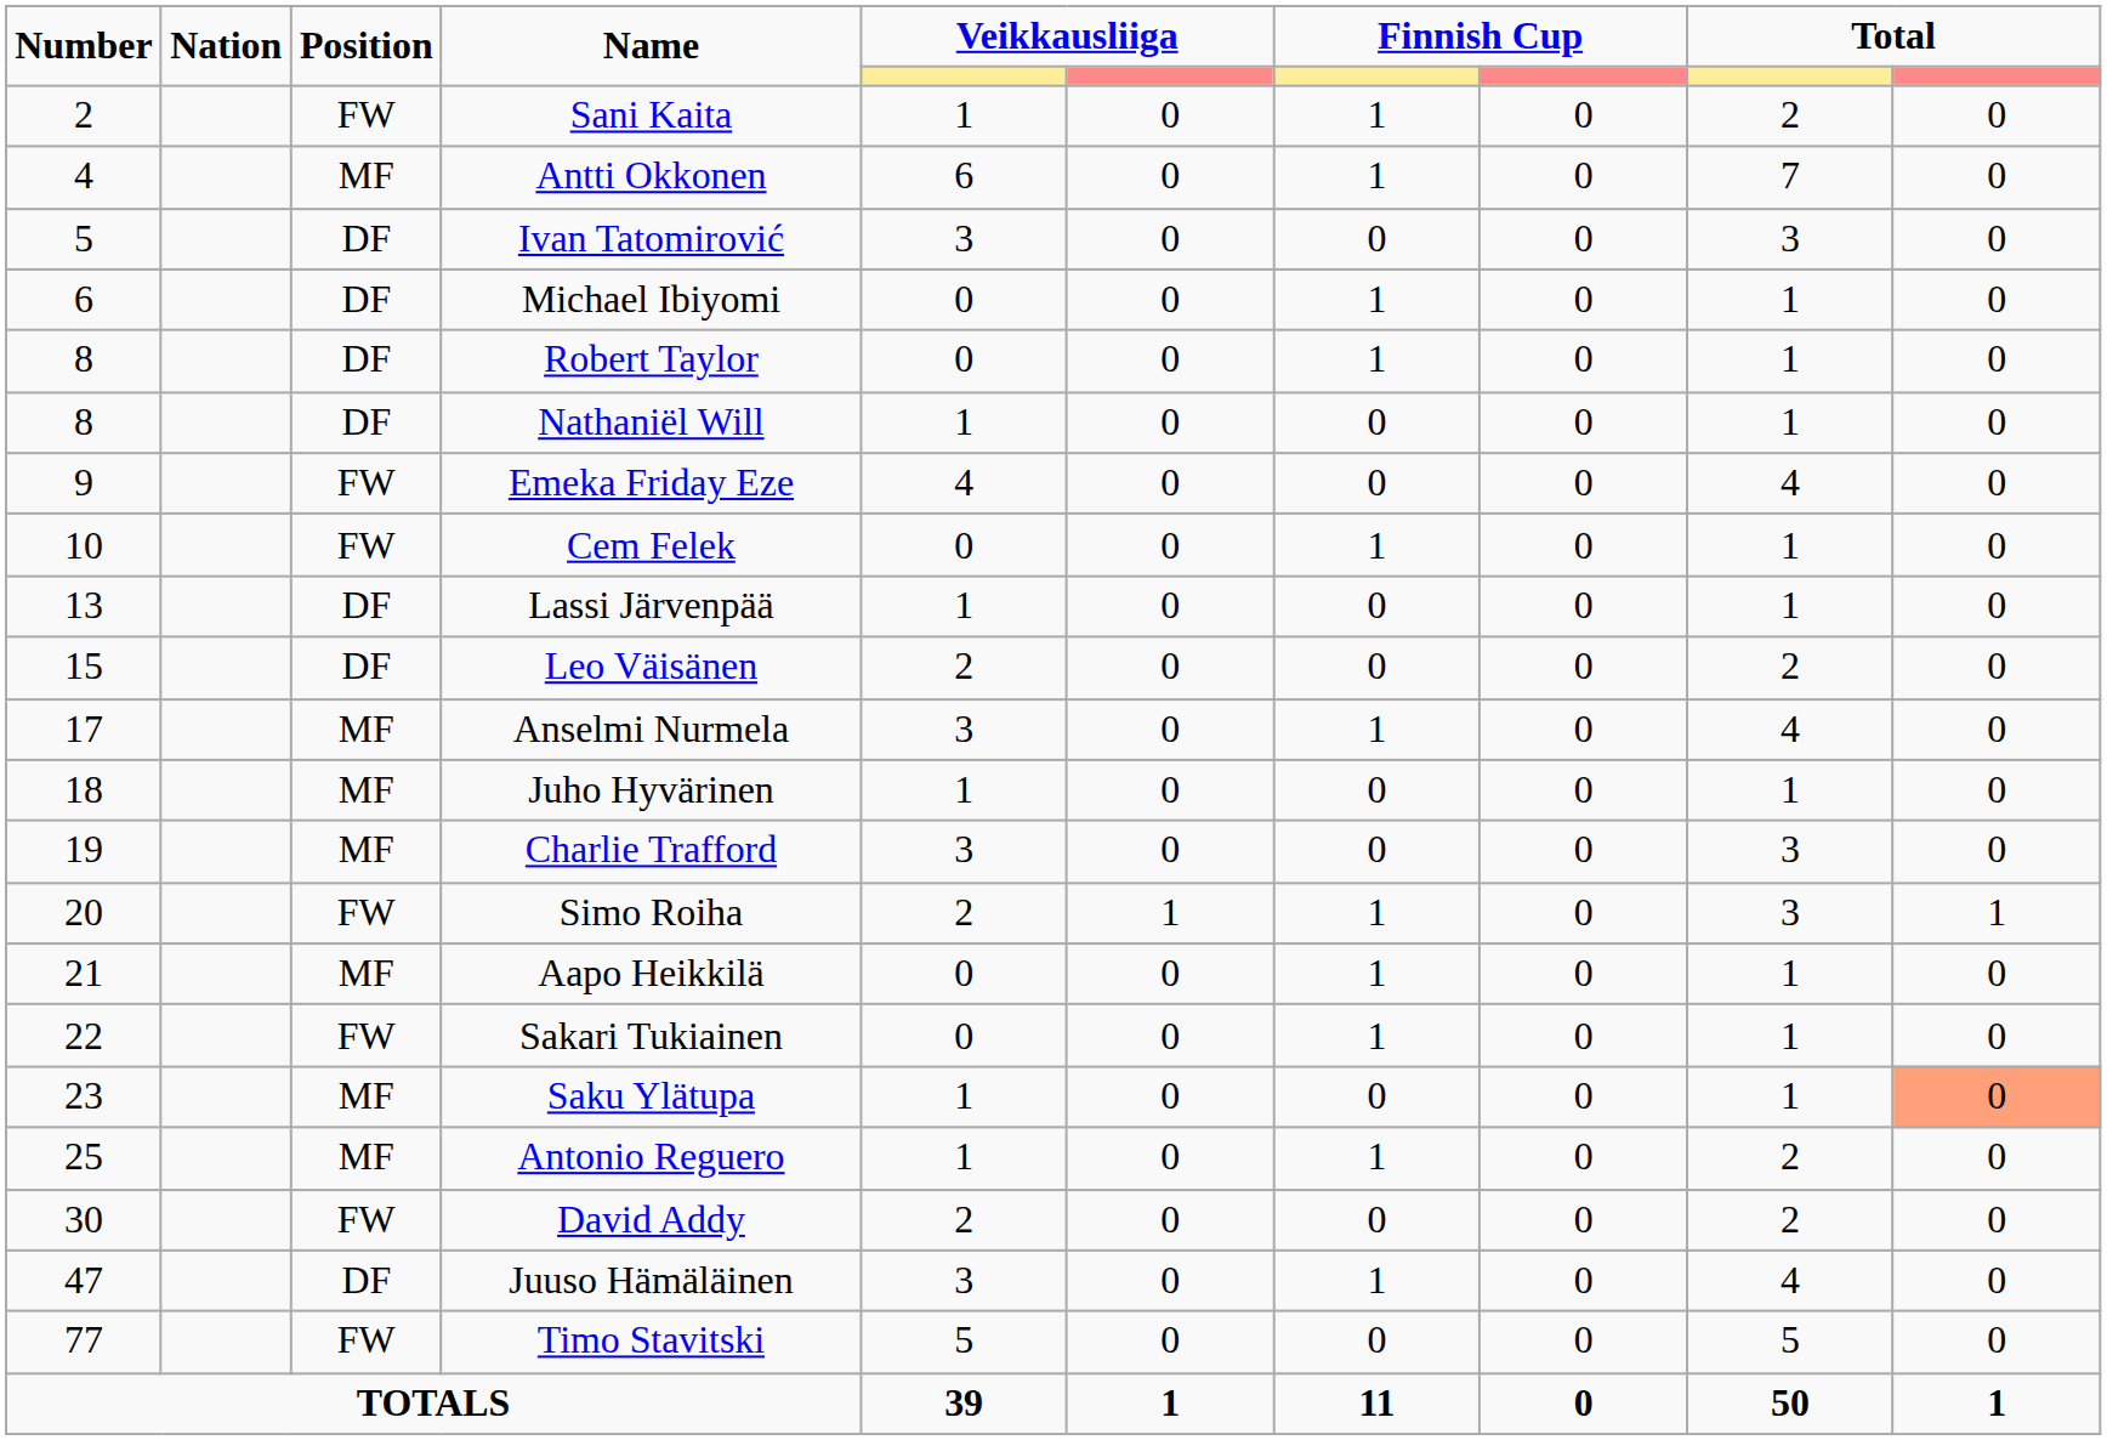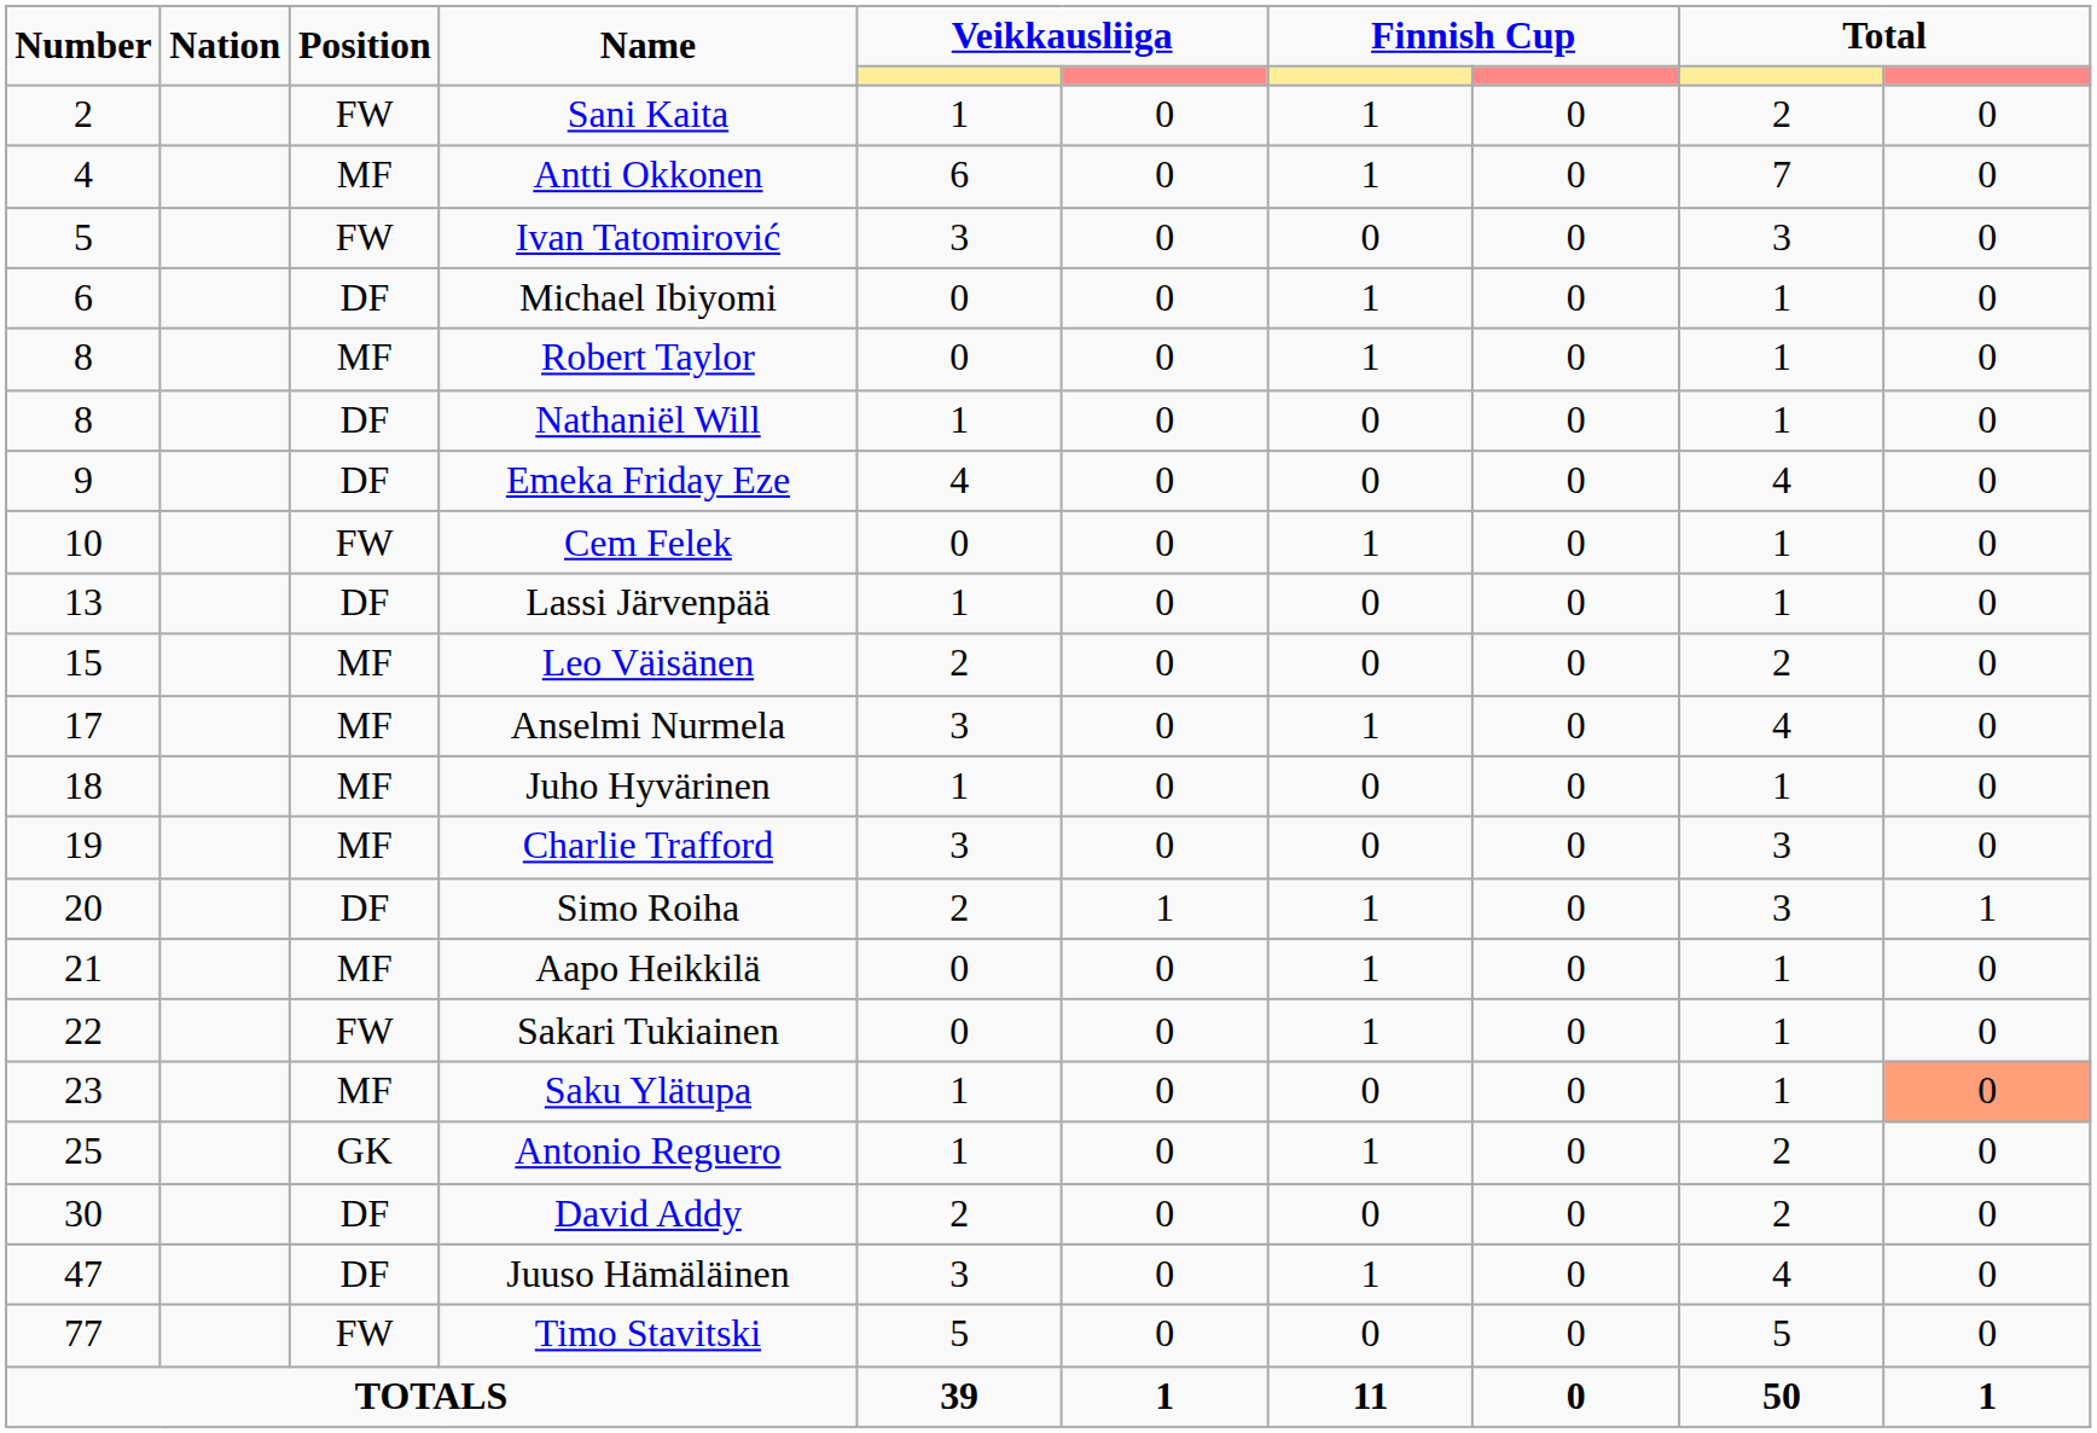Ivan Tatomirović | Position: DF -> FW
Robert Taylor | Position: DF -> MF
Emeka Friday Eze | Position: FW -> DF
Leo Väisänen | Position: DF -> MF
Simo Roiha | Position: FW -> DF
Antonio Reguero | Position: MF -> GK
David Addy | Position: FW -> DF
